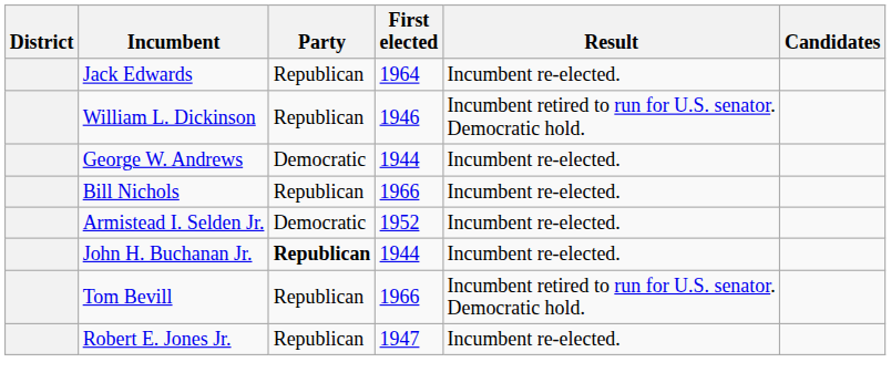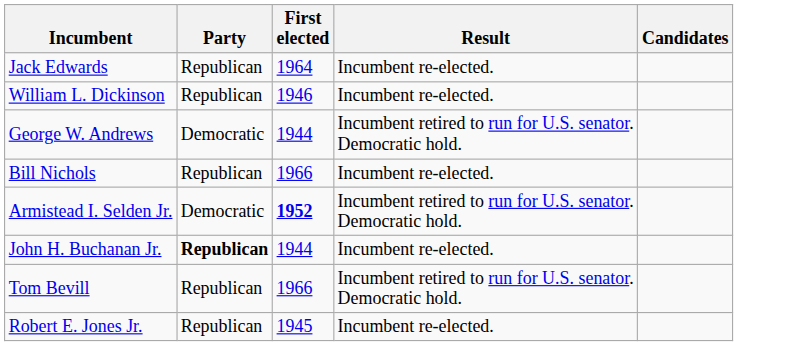- column: District
William L. Dickinson | Result: Incumbent retired to run for U.S. senator. Democratic hold. -> Incumbent re-elected.
George W. Andrews | Result: Incumbent re-elected. -> Incumbent retired to run for U.S. senator. Democratic hold.
Armistead I. Selden Jr. | First elected: normal -> bold
Armistead I. Selden Jr. | Result: Incumbent re-elected. -> Incumbent retired to run for U.S. senator. Democratic hold.
Robert E. Jones Jr. | First elected: 1947 -> 1945
